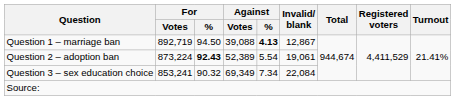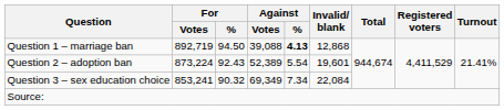Question 1 – marriage ban | Invalid/ blank: 12,867 -> 12,868
Question 2 – adoption ban | For / %: bold -> normal
Question 2 – adoption ban | Invalid/ blank: 19,061 -> 19,601
